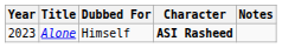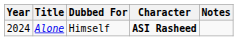Alone | Year: 2023 -> 2024
